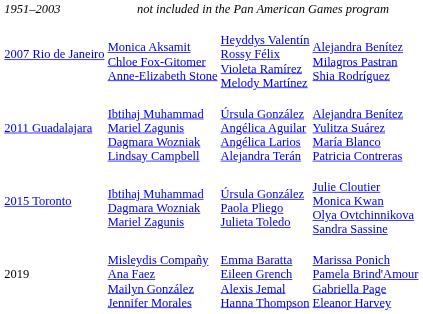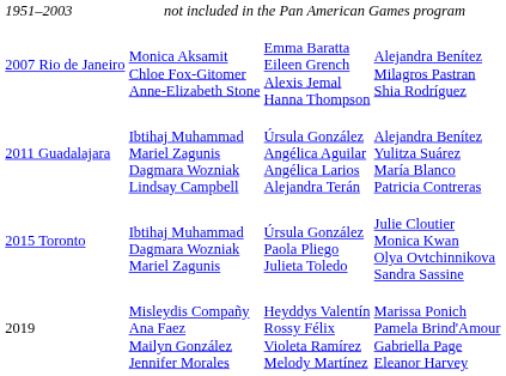2007 Rio de Janeiro | column 3: Heyddys Valentín Rossy Félix Violeta Ramírez Melody Martínez -> Emma Baratta Eileen Grench Alexis Jemal Hanna Thompson
2019 | column 3: Emma Baratta Eileen Grench Alexis Jemal Hanna Thompson -> Heyddys Valentín Rossy Félix Violeta Ramírez Melody Martínez
